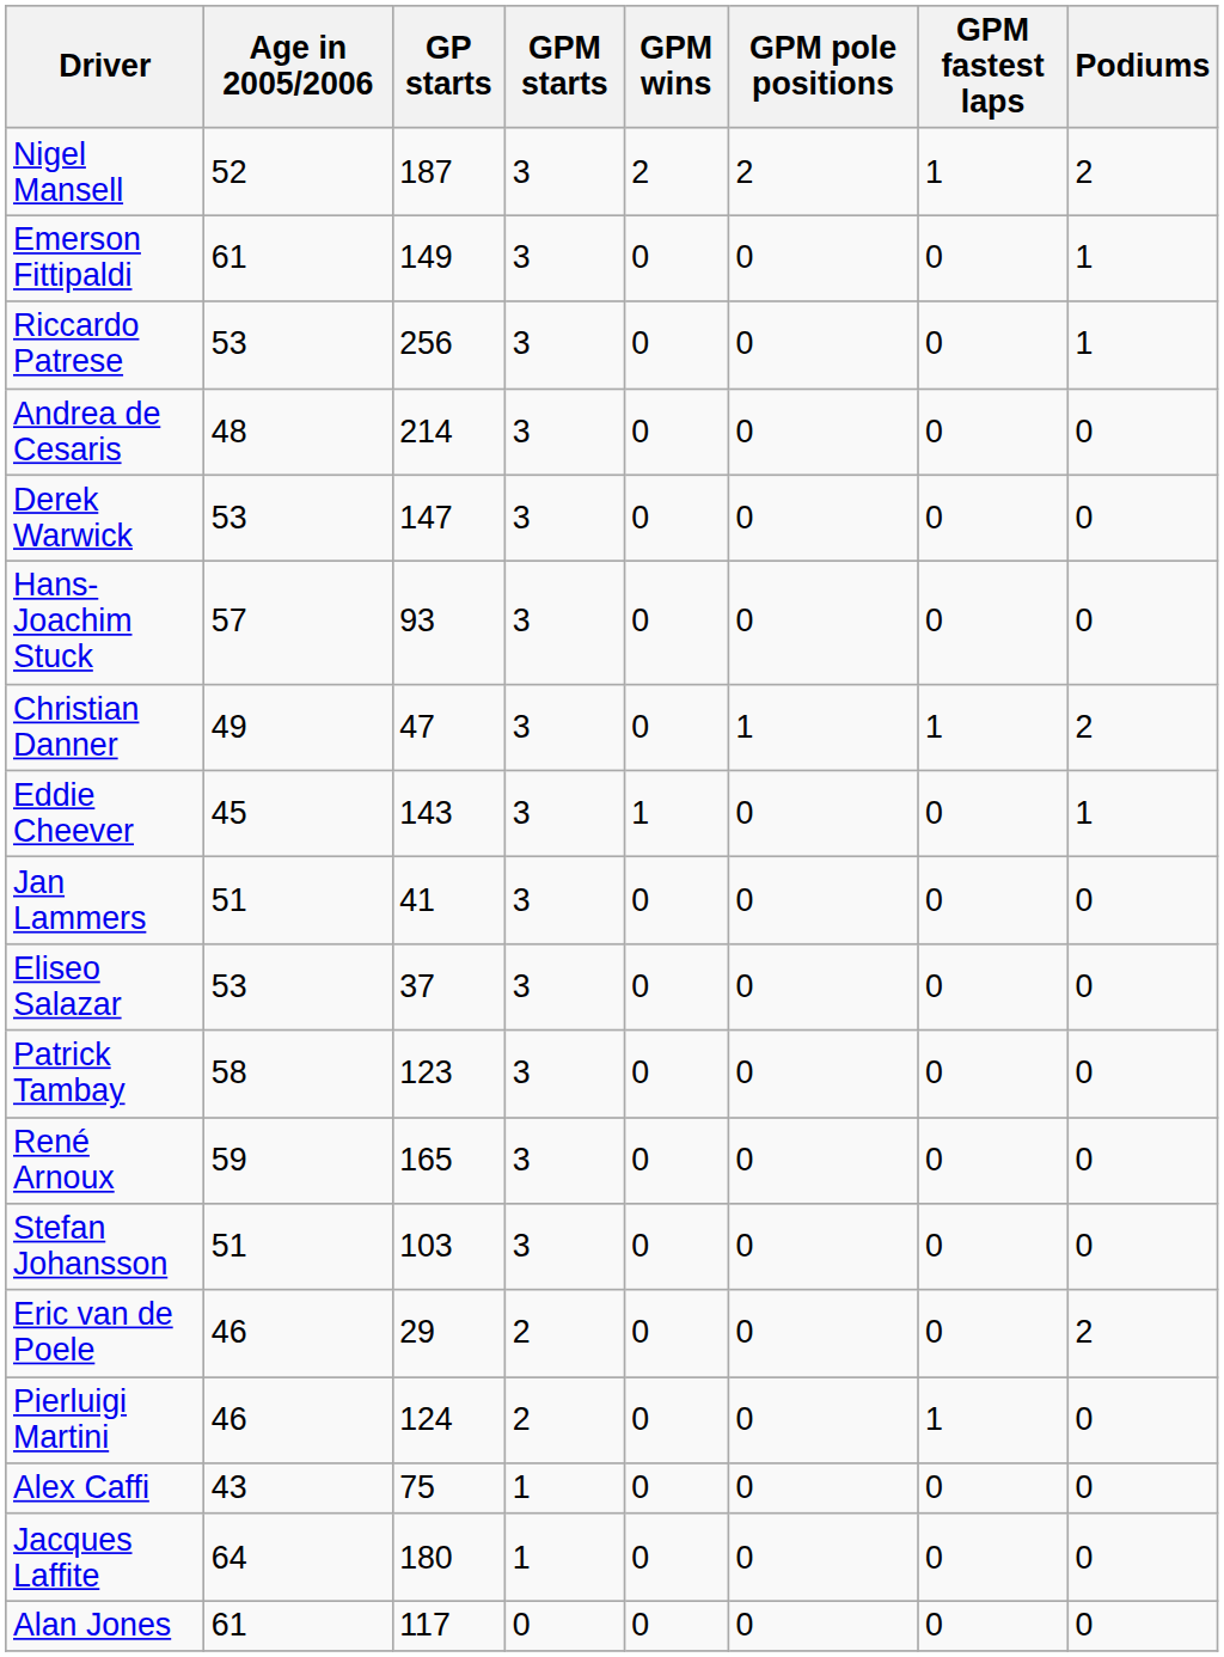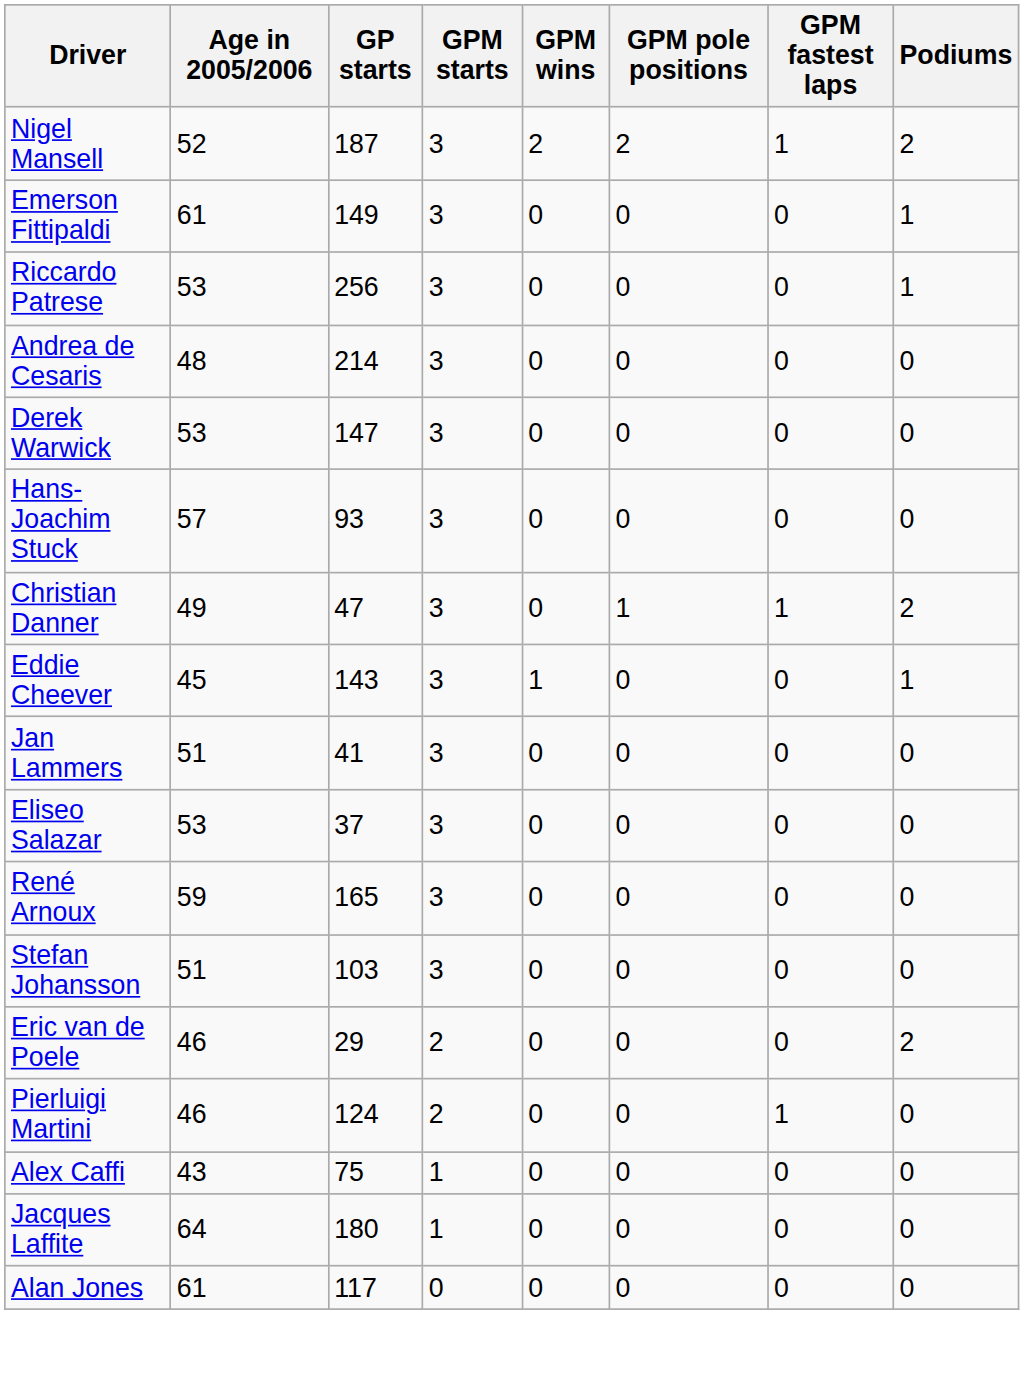- row: Patrick Tambay | 58 | 123 | 3 | 0 | 0 | 0 | 0
